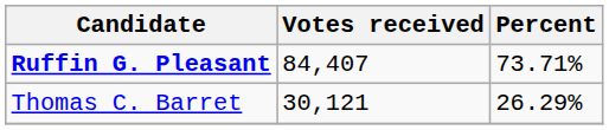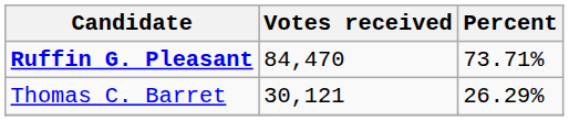Ruffin G. Pleasant | Votes received: 84,407 -> 84,470
